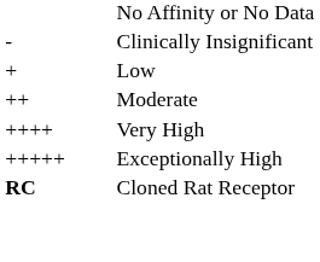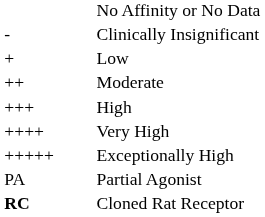+ row: +++ | High
+ row: PA | Partial Agonist
